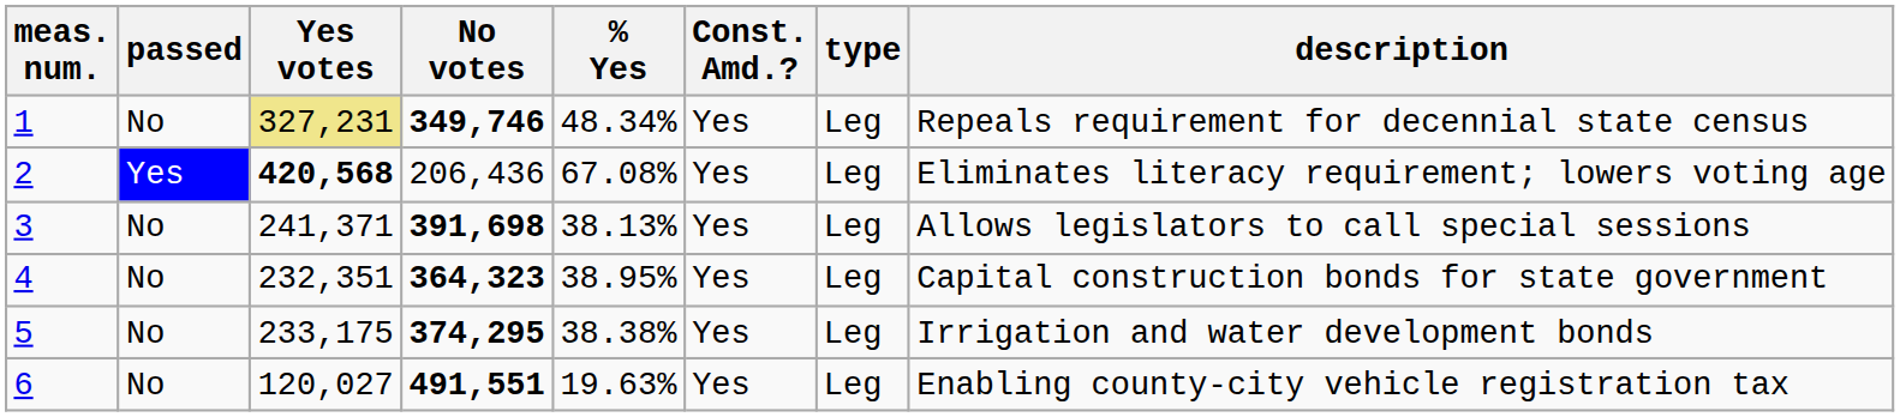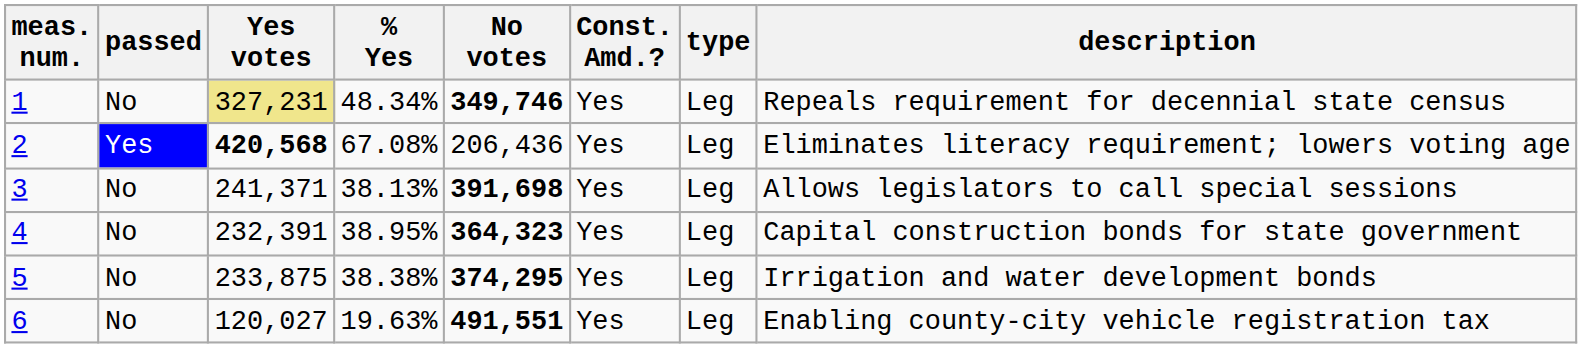columns swapped: No votes <-> % Yes
4 | Yes votes: 232,351 -> 232,391
5 | Yes votes: 233,175 -> 233,875
